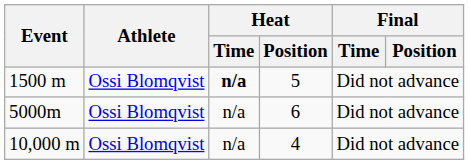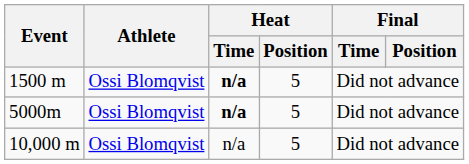5000m | Heat / Time: normal -> bold
5000m | Heat / Position: 6 -> 5
10,000 m | Heat / Position: 4 -> 5
